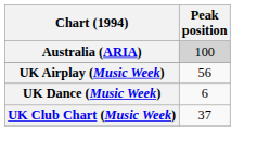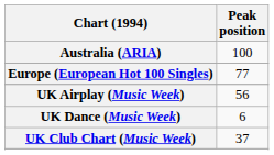Australia (ARIA) | Peak position: lightgrey background -> no background
+ row: Europe (European Hot 100 Singles) | 77
